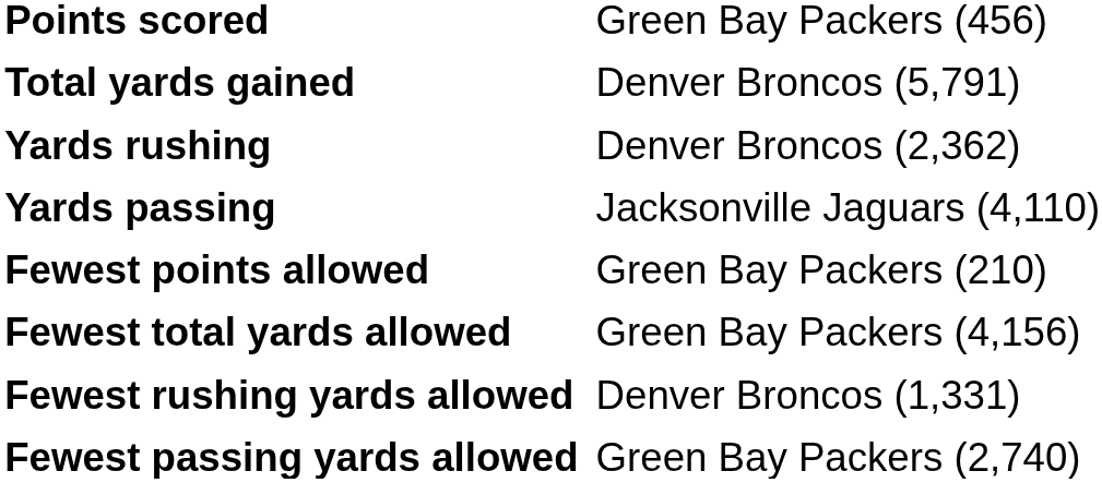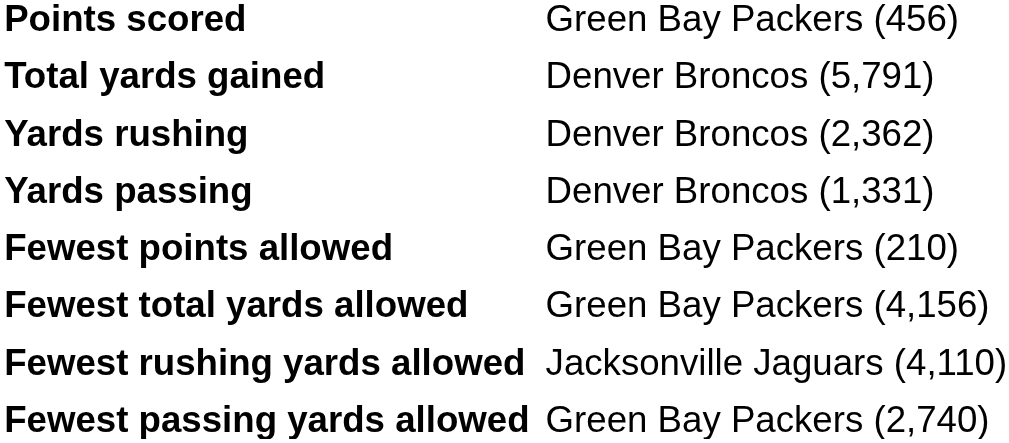Yards passing | column 2: Jacksonville Jaguars (4,110) -> Denver Broncos (1,331)
Fewest rushing yards allowed | column 2: Denver Broncos (1,331) -> Jacksonville Jaguars (4,110)
